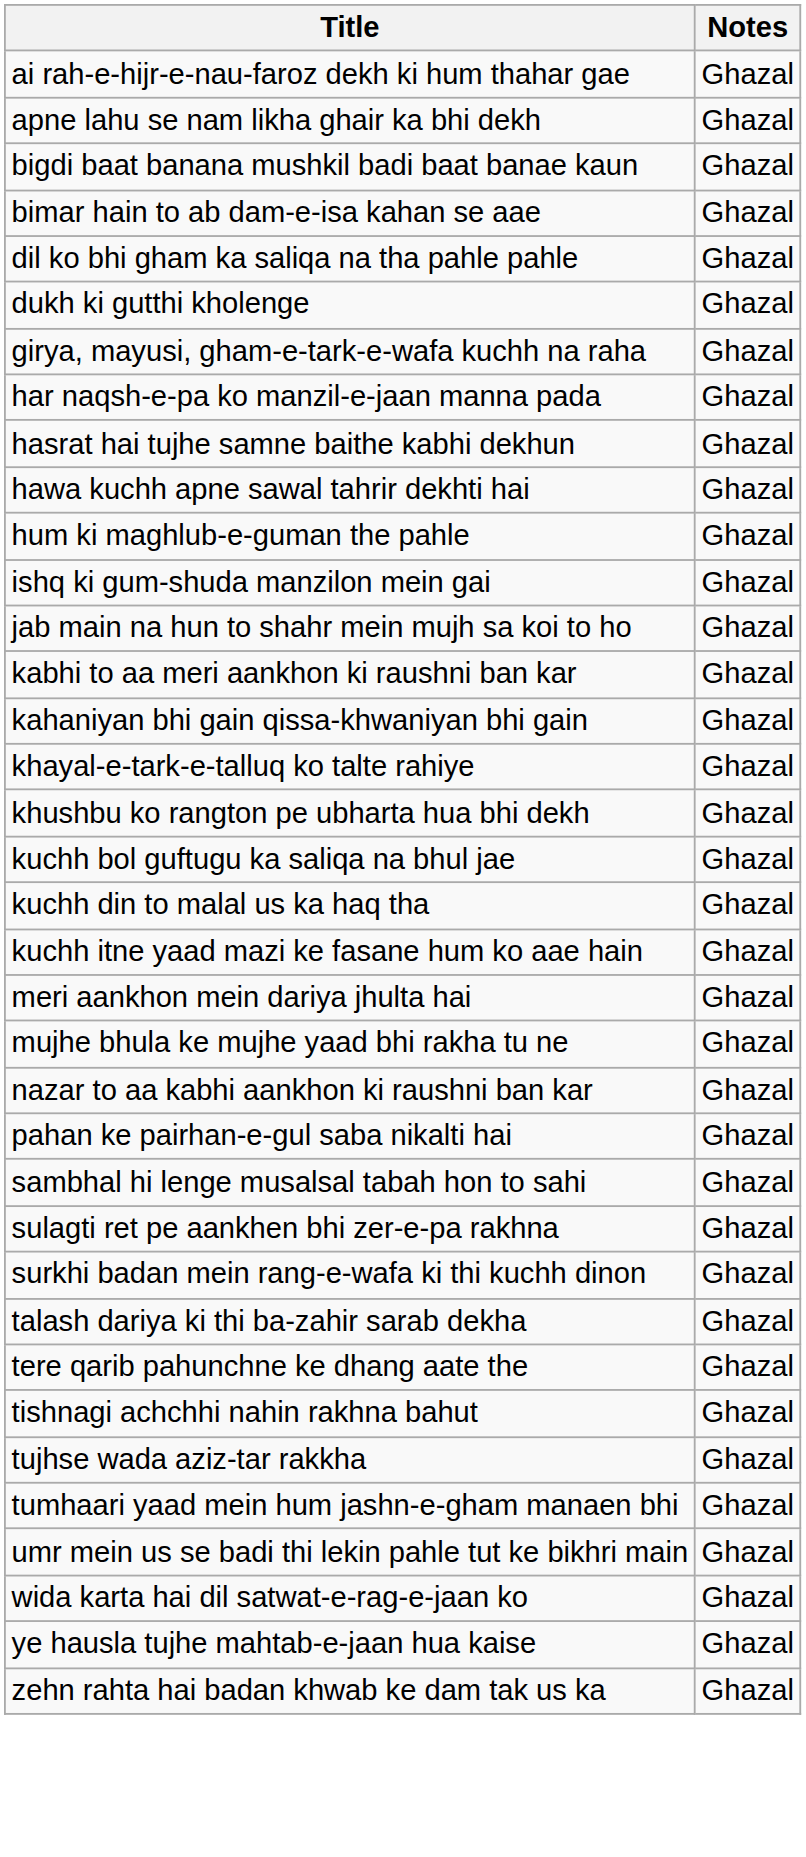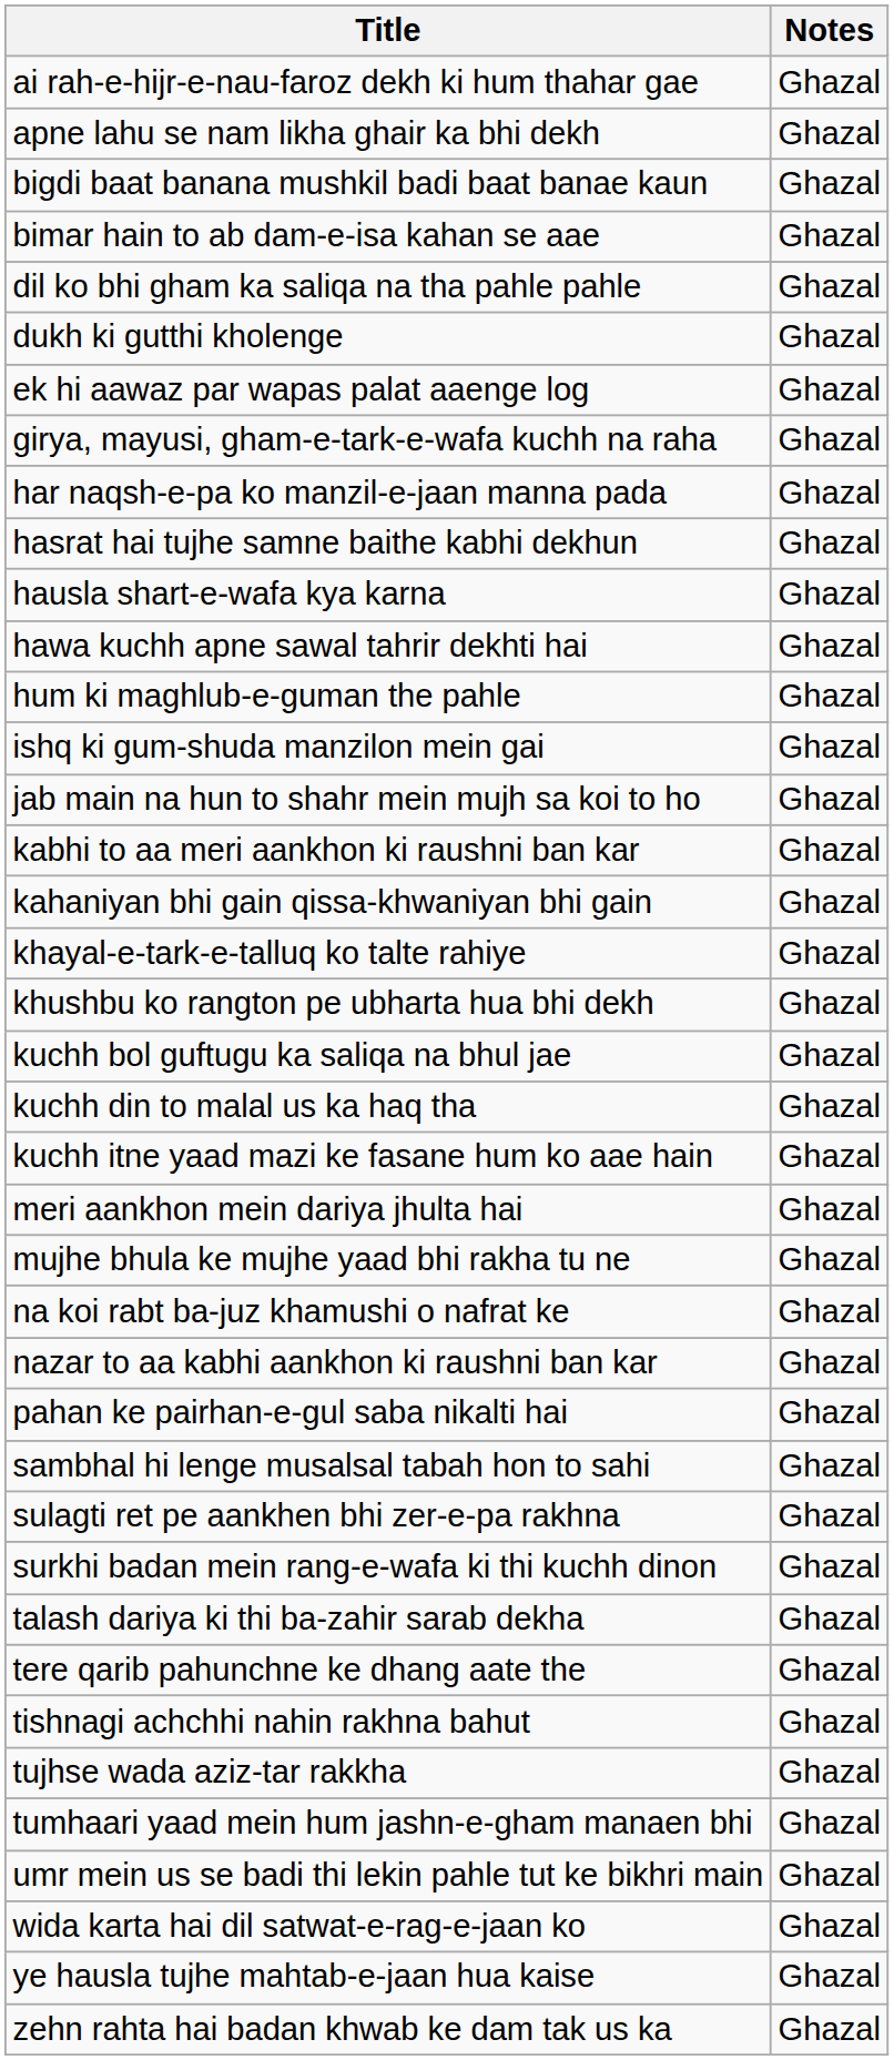+ row: ek hi aawaz par wapas palat aaenge log | Ghazal
+ row: hausla shart-e-wafa kya karna | Ghazal
+ row: na koi rabt ba-juz khamushi o nafrat ke | Ghazal
